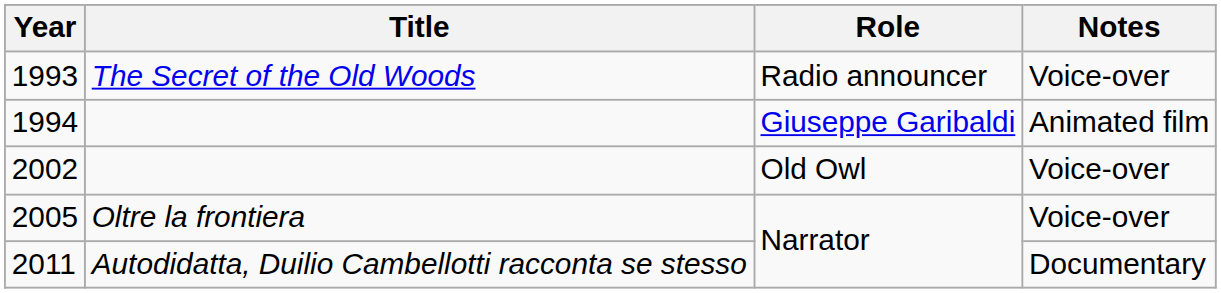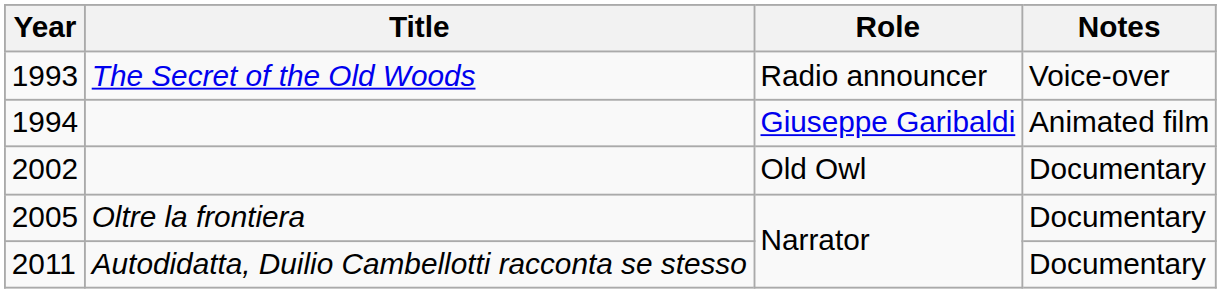2002 | Notes: Voice-over -> Documentary
2005 | Notes: Voice-over -> Documentary
